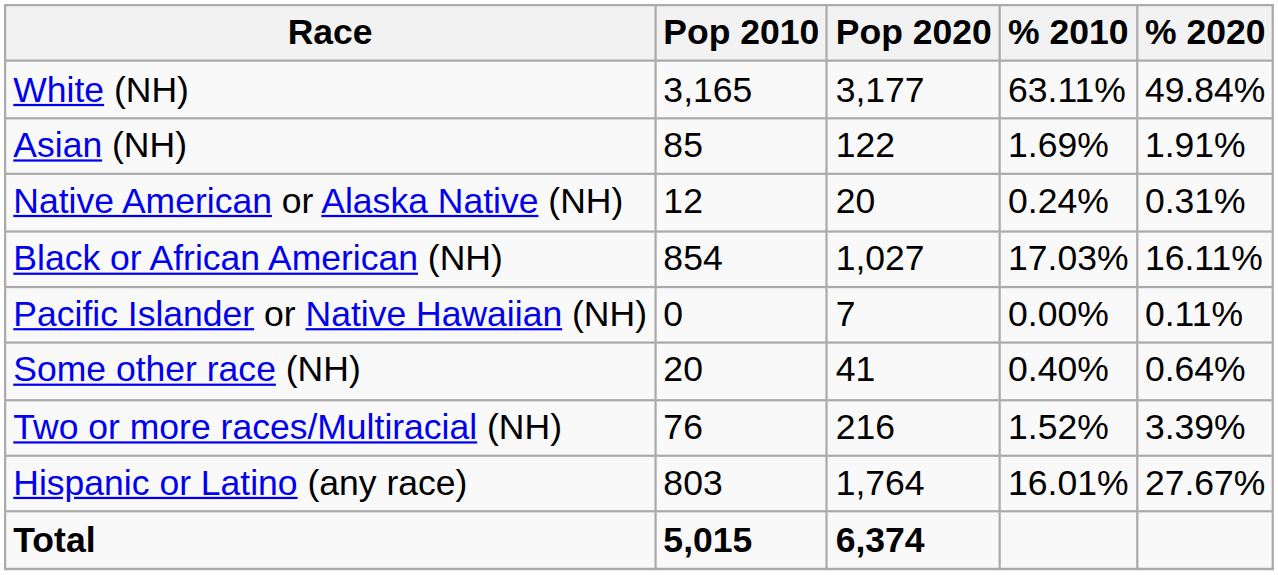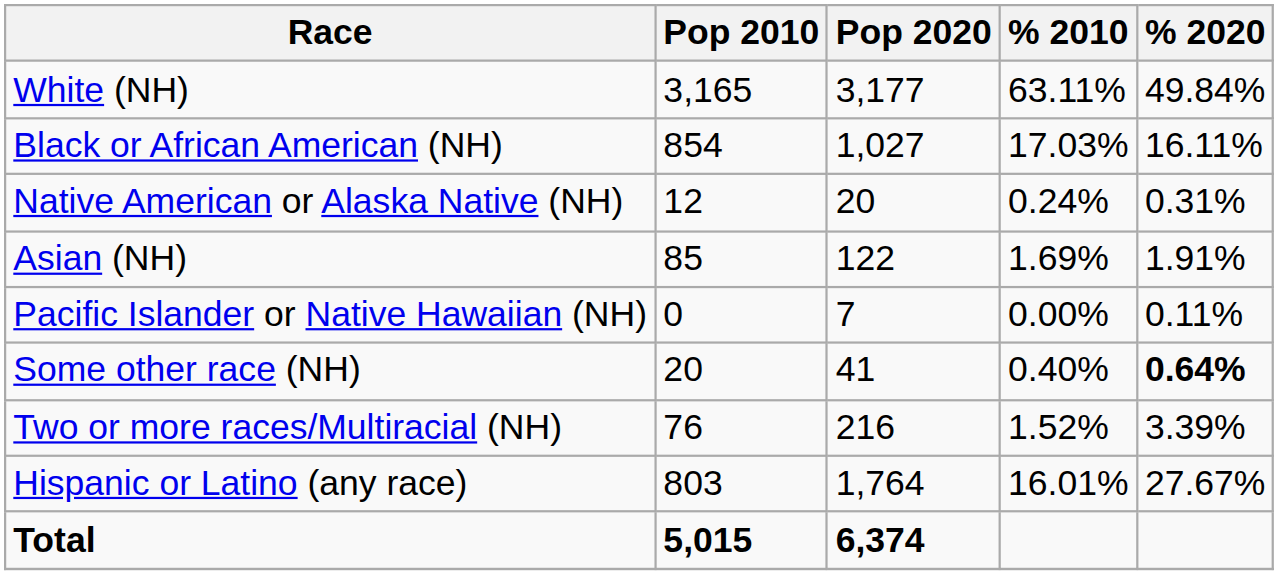rows swapped: Black or African American (NH) <-> Asian (NH)
Some other race (NH) | % 2020: normal -> bold
